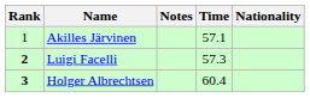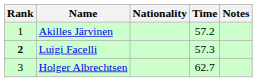columns swapped: Nationality <-> Notes
Akilles Järvinen | Time: 57.1 -> 57.2
Holger Albrechtsen | Rank: bold -> normal
Holger Albrechtsen | Time: 60.4 -> 62.7
